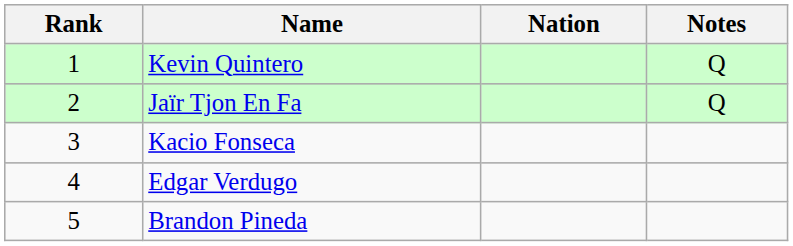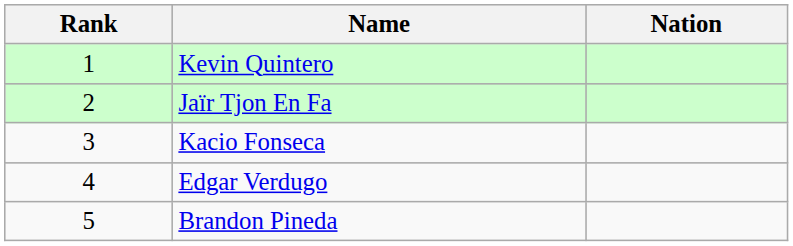- column: Notes | Q | Q
